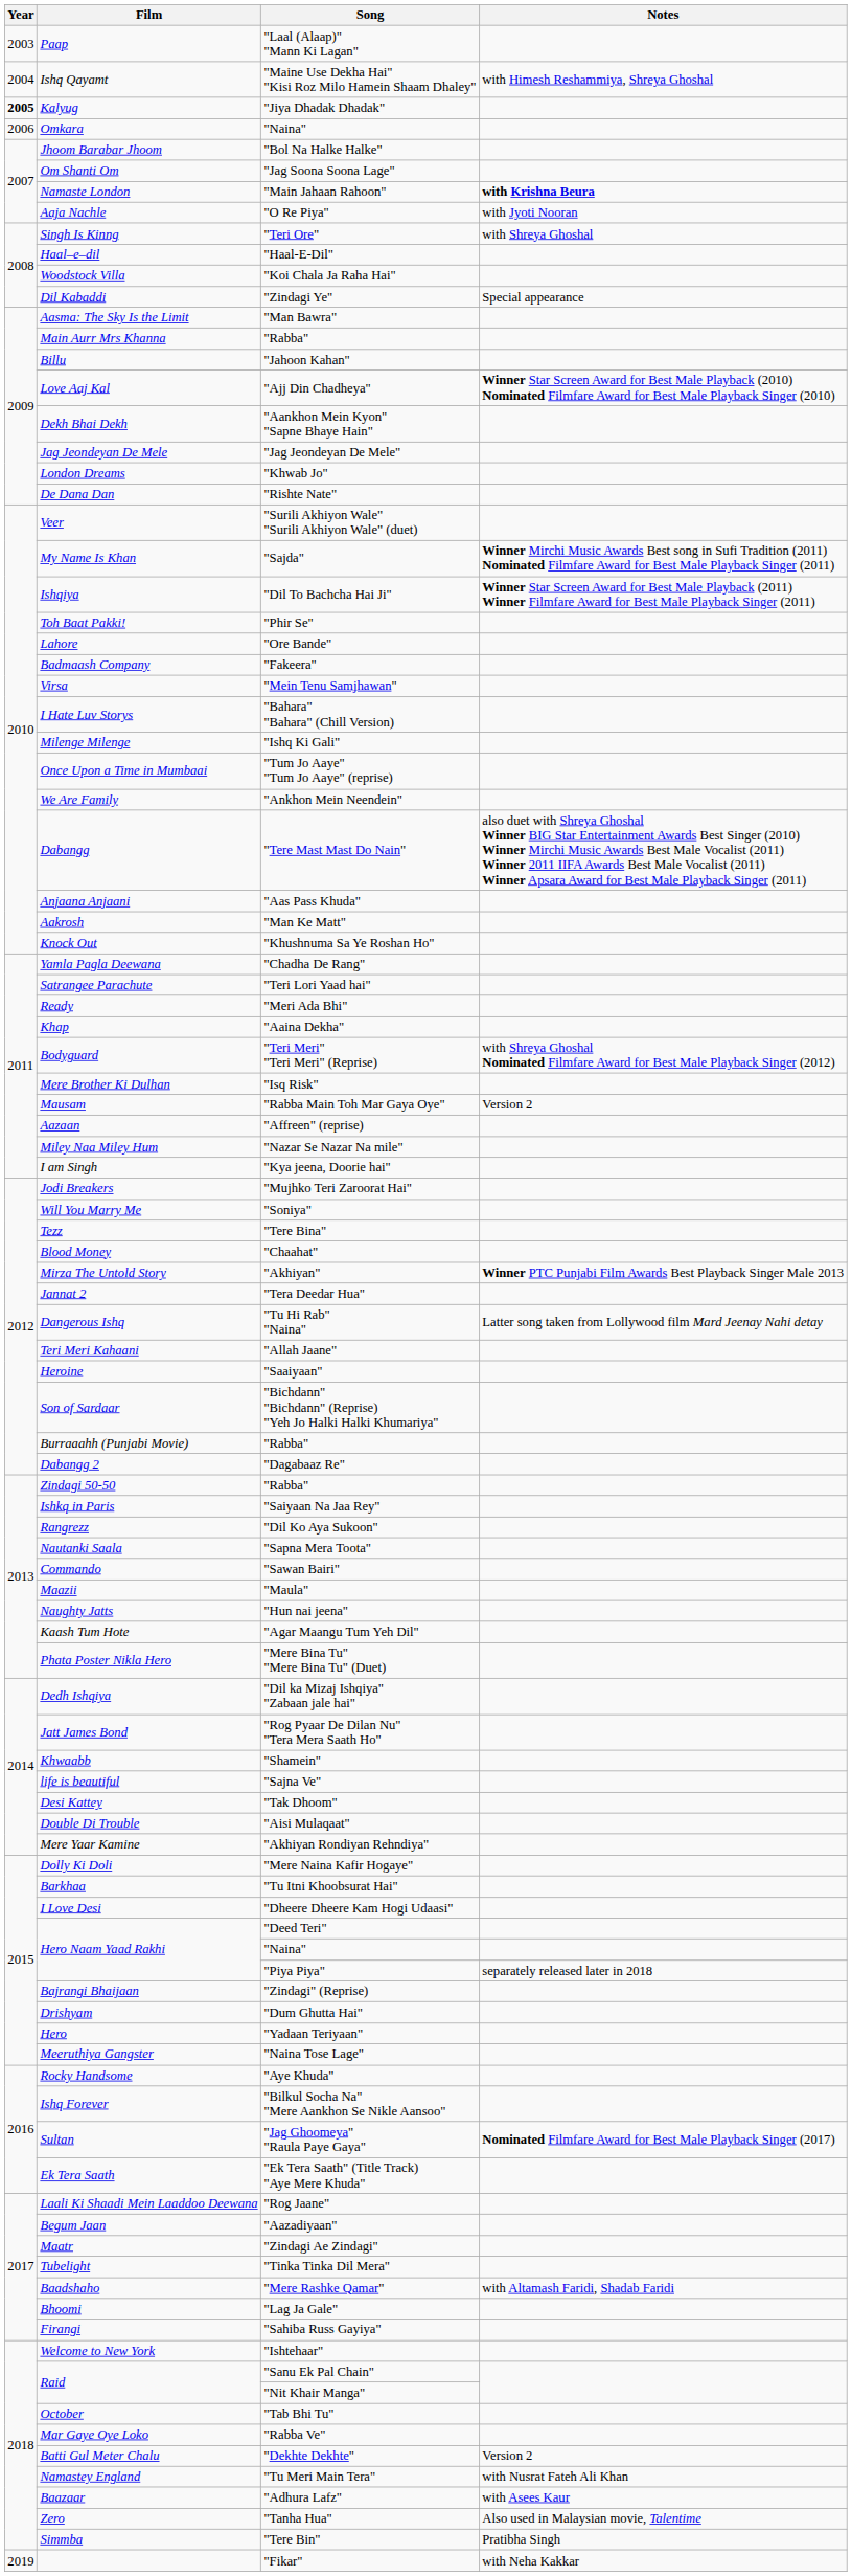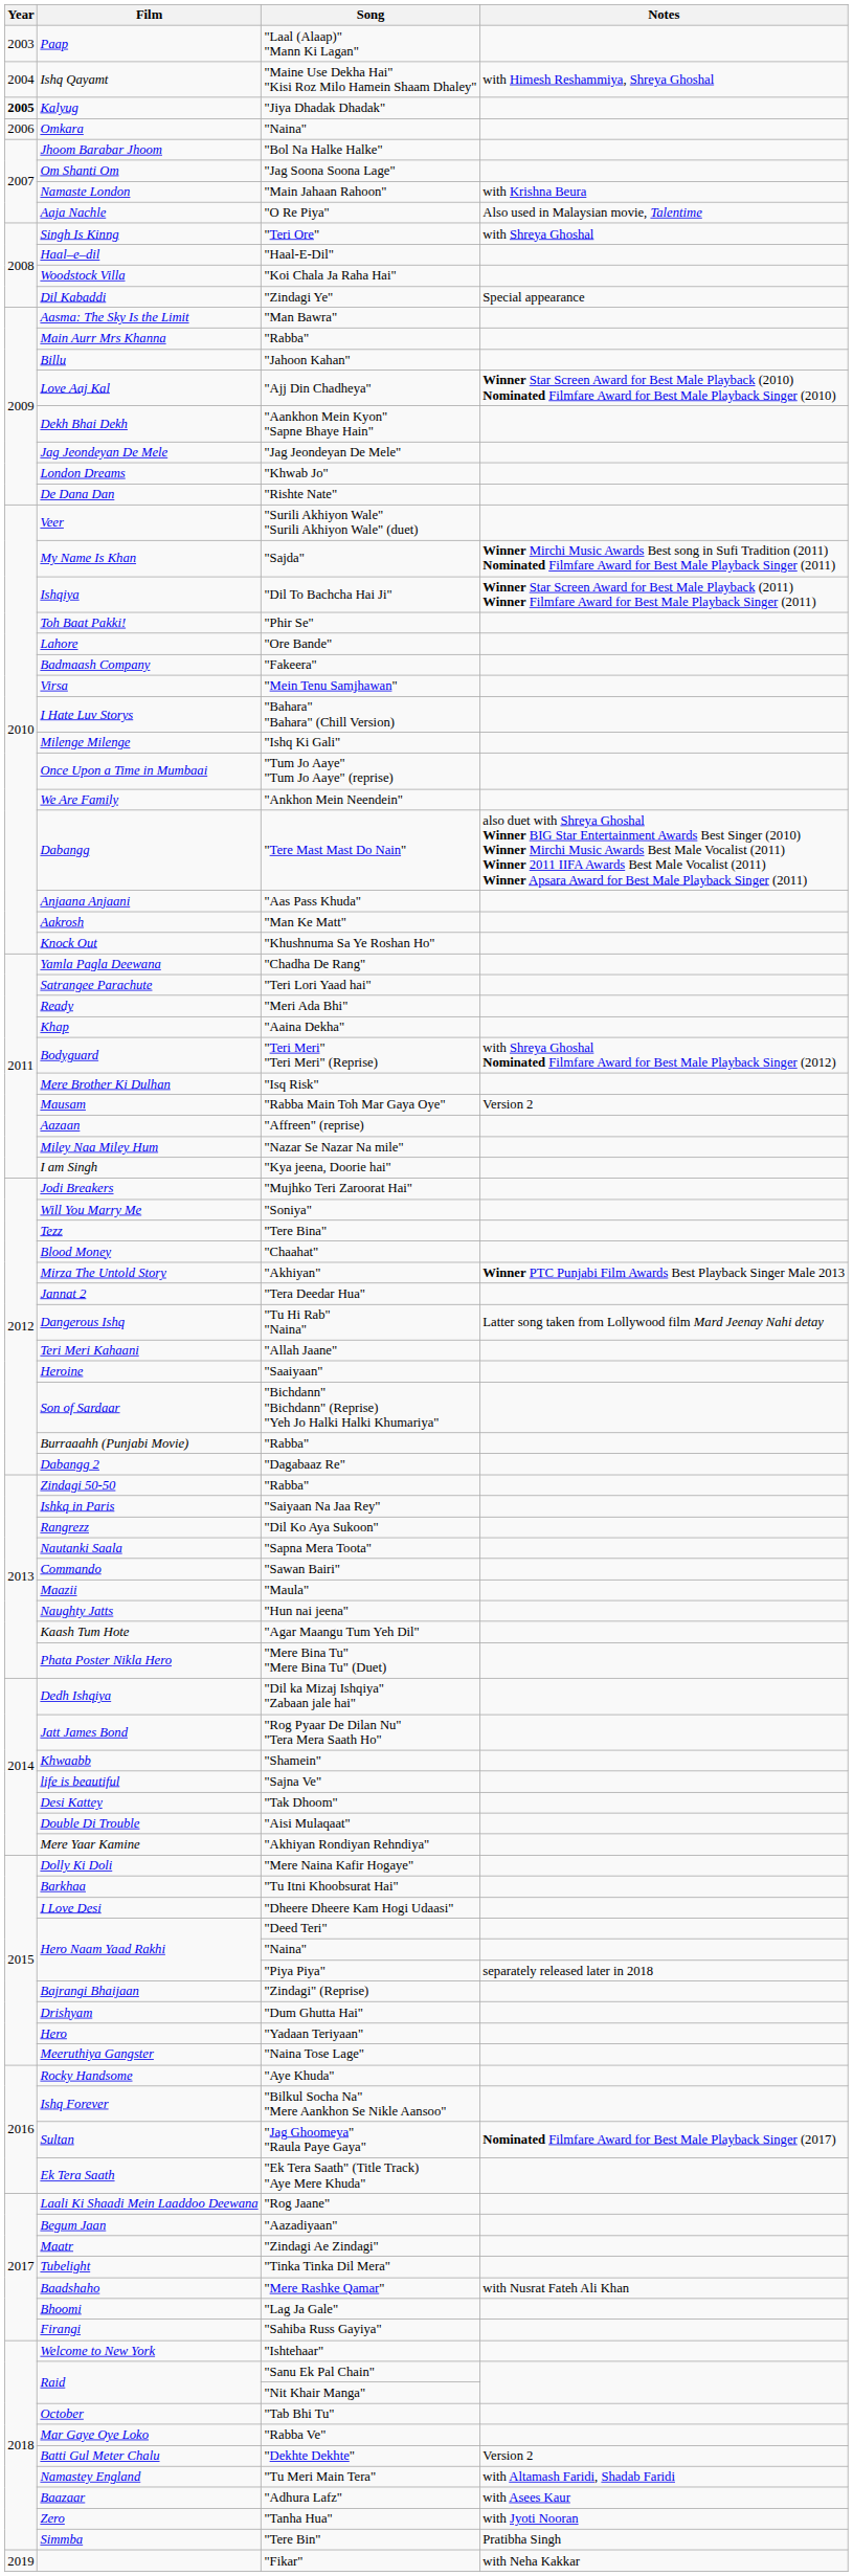Namaste London | Notes: bold -> normal
Aaja Nachle | Notes: with Jyoti Nooran -> Also used in Malaysian movie, Talentime
Baadshaho | Notes: with Altamash Faridi, Shadab Faridi -> with Nusrat Fateh Ali Khan
Namastey England | Notes: with Nusrat Fateh Ali Khan -> with Altamash Faridi, Shadab Faridi
Zero | Notes: Also used in Malaysian movie, Talentime -> with Jyoti Nooran
